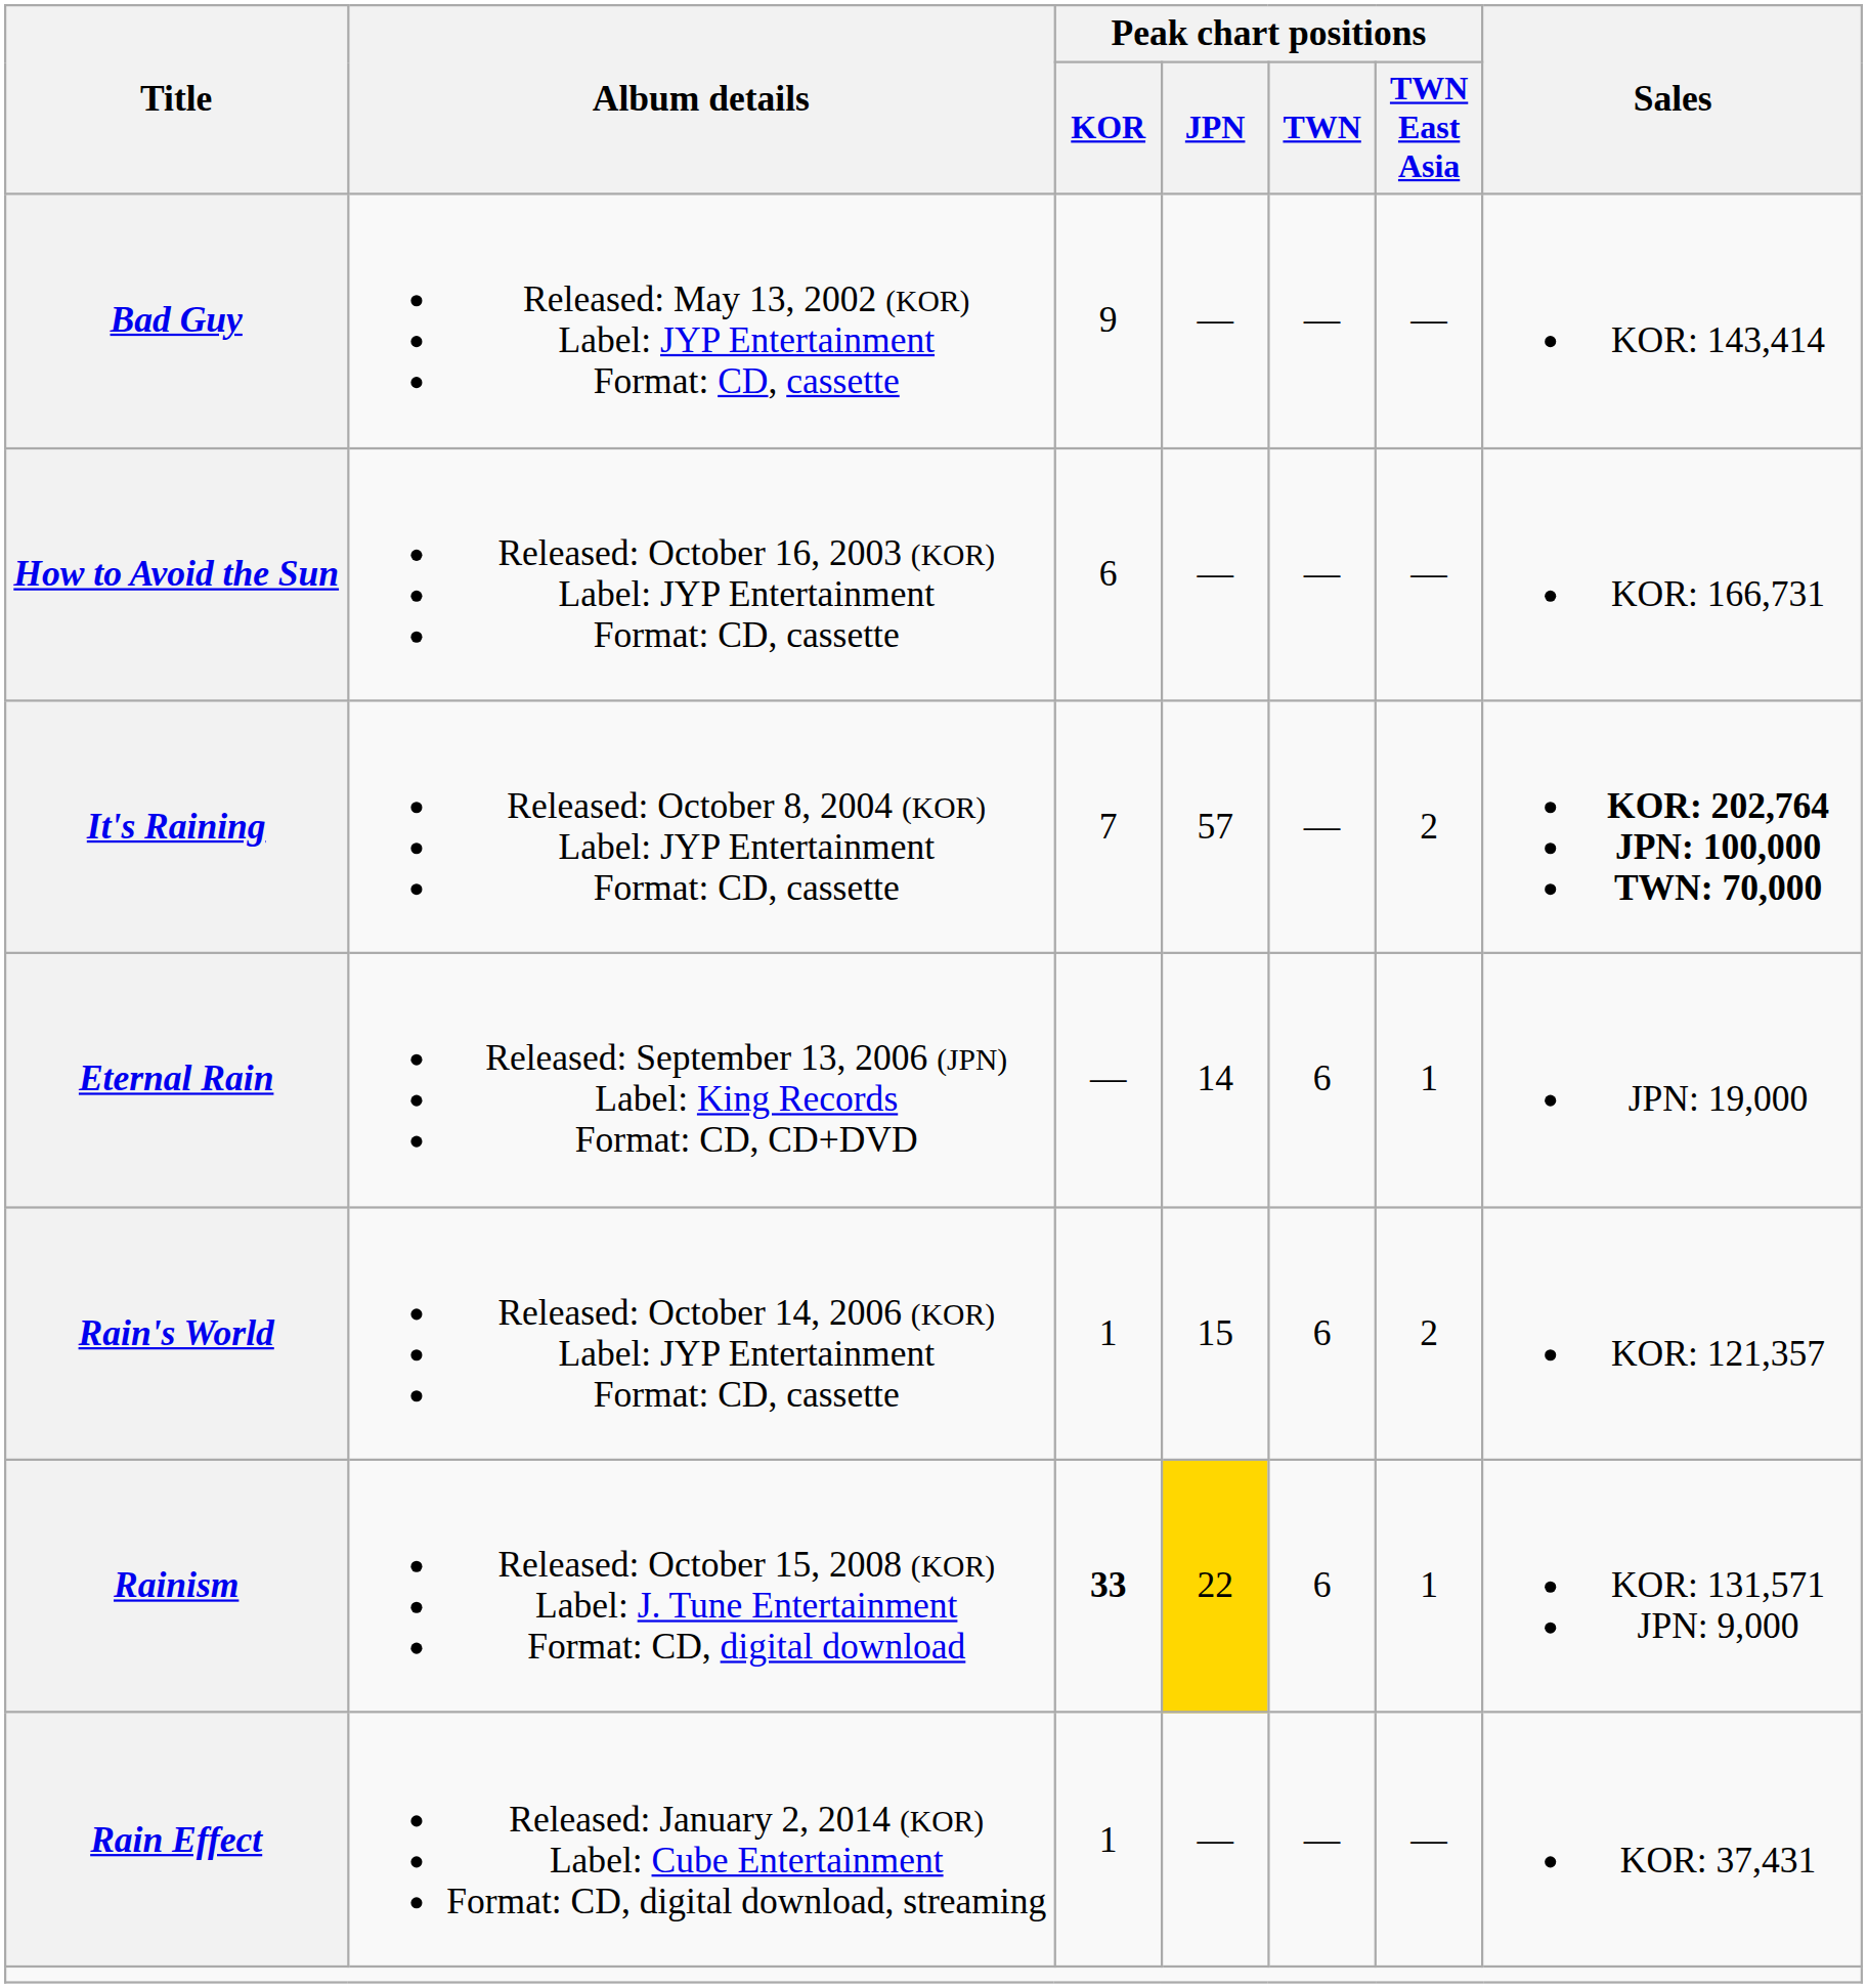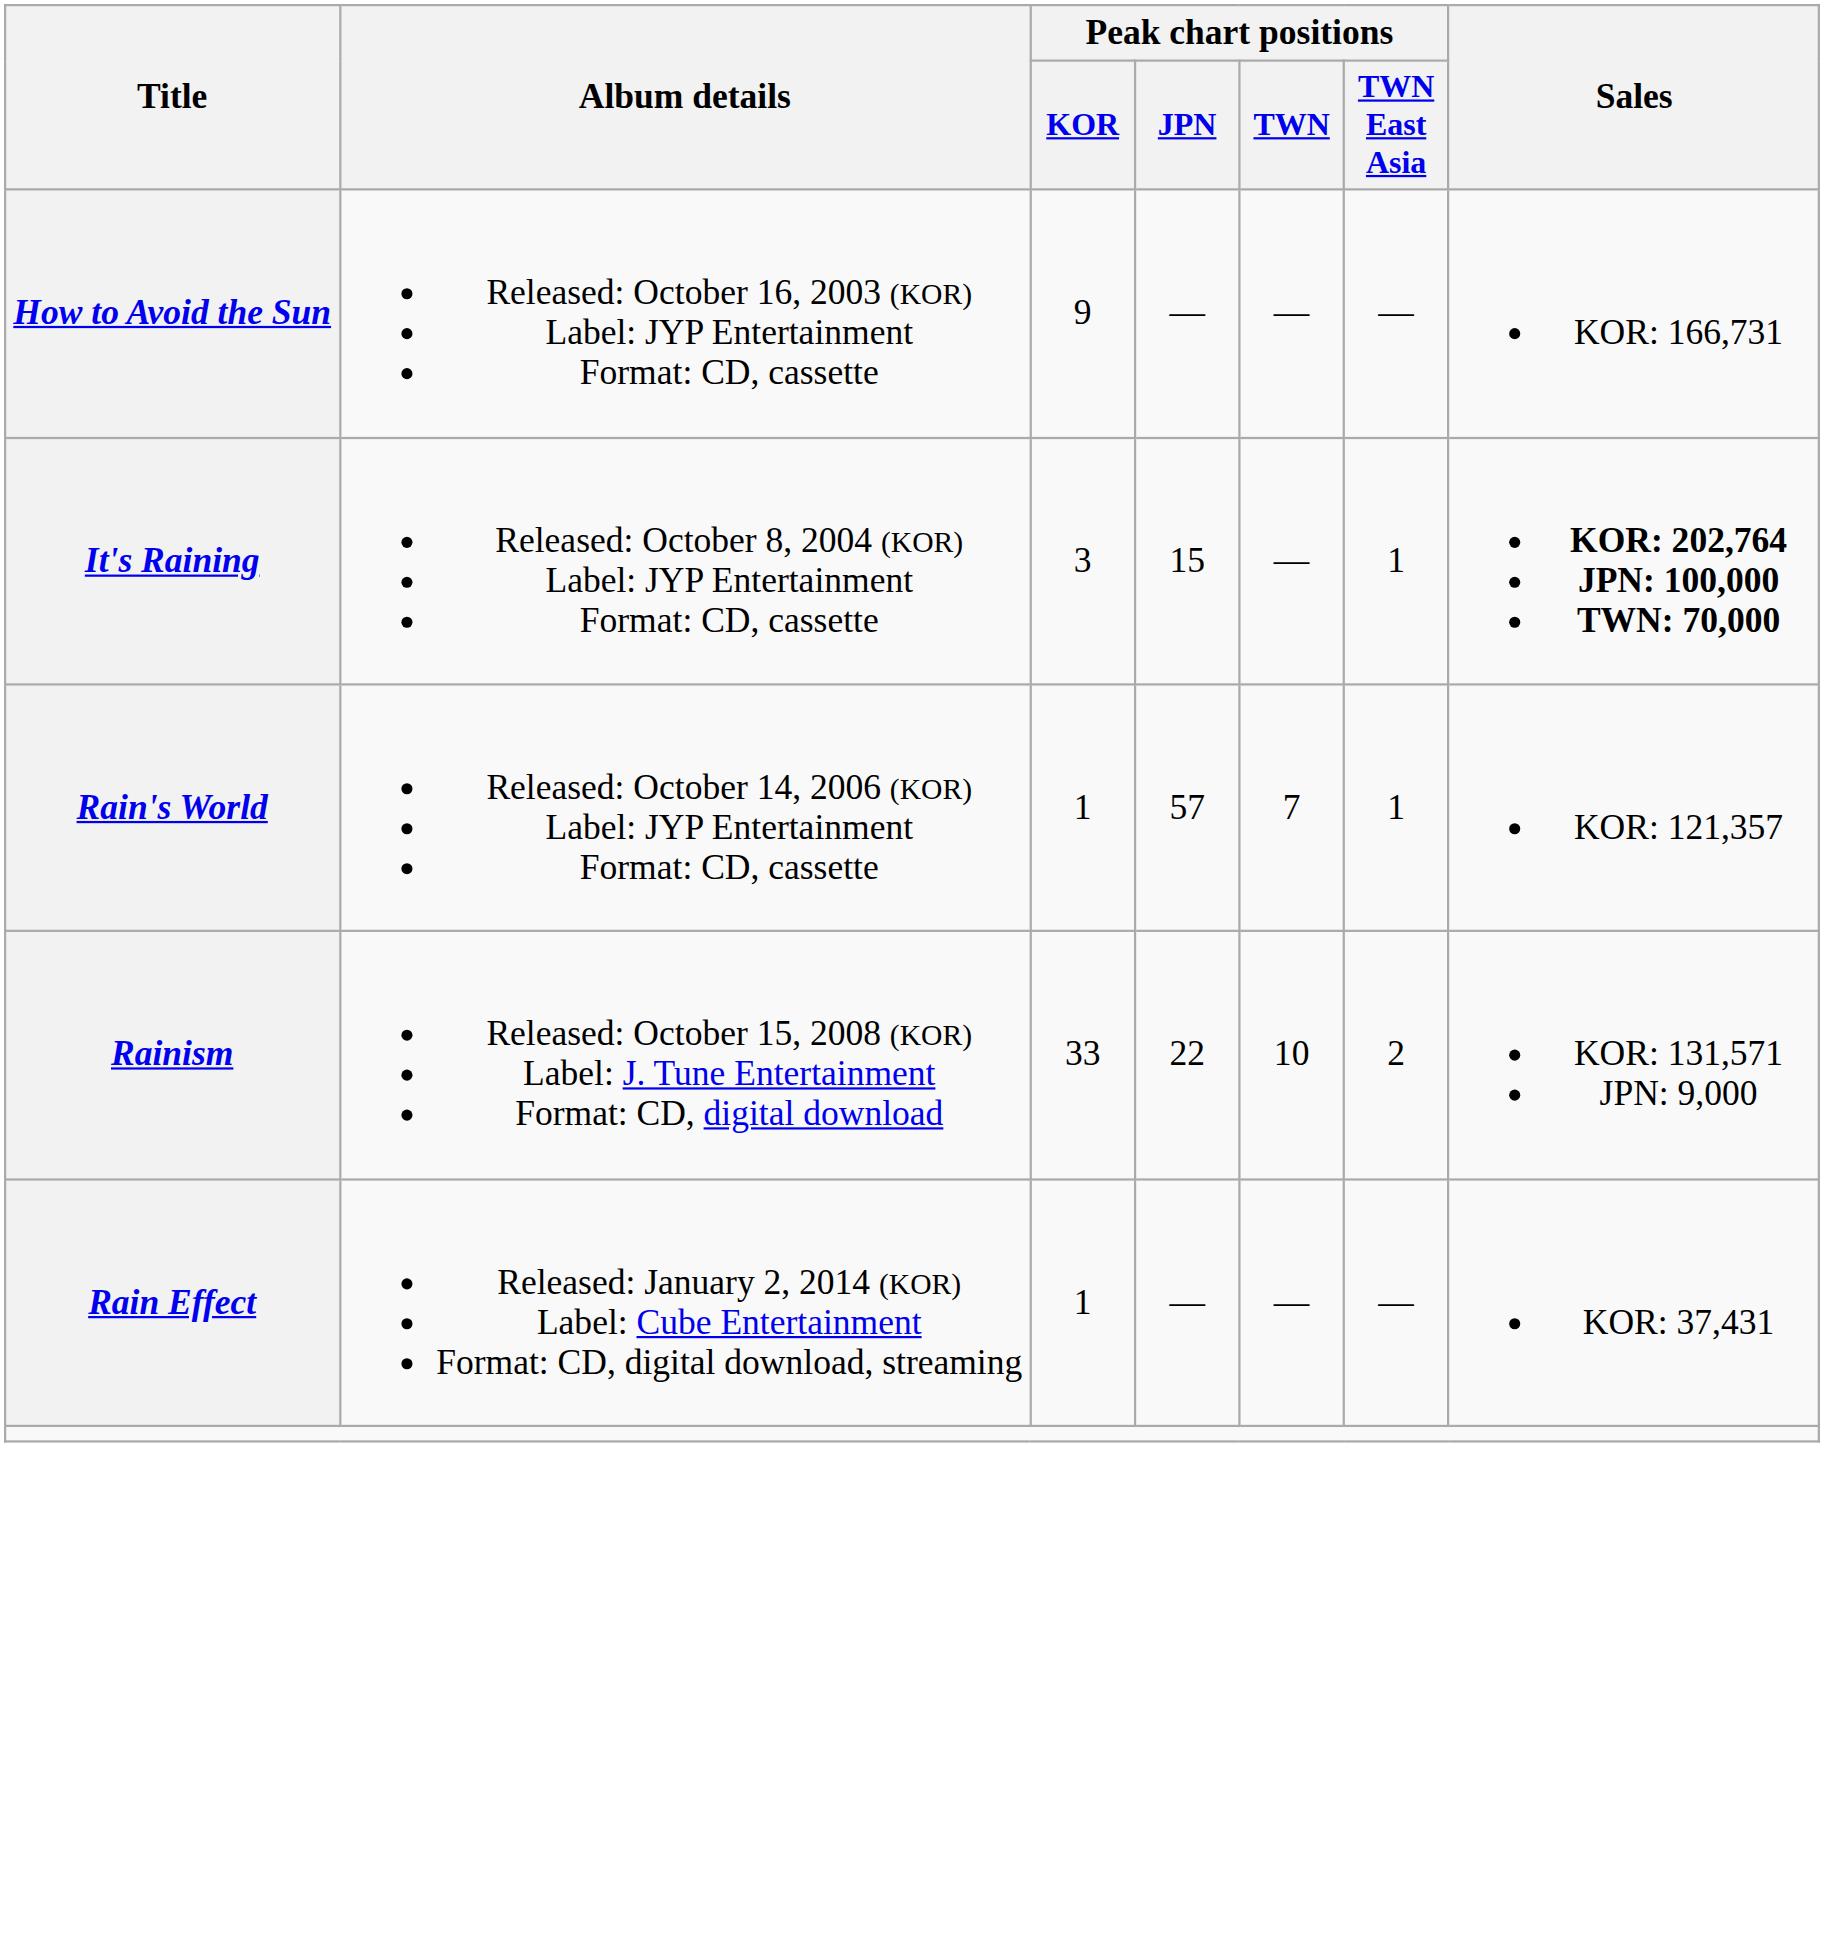- row: Bad Guy | Released: May 13, 2002 (KOR) Label: JYP Entertainment Format: CD, cassette | 9 | — | — | — | KOR: 143,414
How to Avoid the Sun | Peak chart positions / KOR: 6 -> 9
It's Raining | Peak chart positions / KOR: 7 -> 3
It's Raining | Peak chart positions / JPN: 57 -> 15
It's Raining | Peak chart positions / TWN East Asia: 2 -> 1
- row: Eternal Rain | Released: September 13, 2006 (JPN) Label: King Records Format: CD, CD+DVD | — | 14 | 6 | 1 | JPN: 19,000
Rain's World | Peak chart positions / JPN: 15 -> 57
Rain's World | Peak chart positions / TWN: 6 -> 7
Rain's World | Peak chart positions / TWN East Asia: 2 -> 1
Rainism | Peak chart positions / KOR: bold -> normal
Rainism | Peak chart positions / JPN: gold background -> no background
Rainism | Peak chart positions / TWN: 6 -> 10
Rainism | Peak chart positions / TWN East Asia: 1 -> 2
